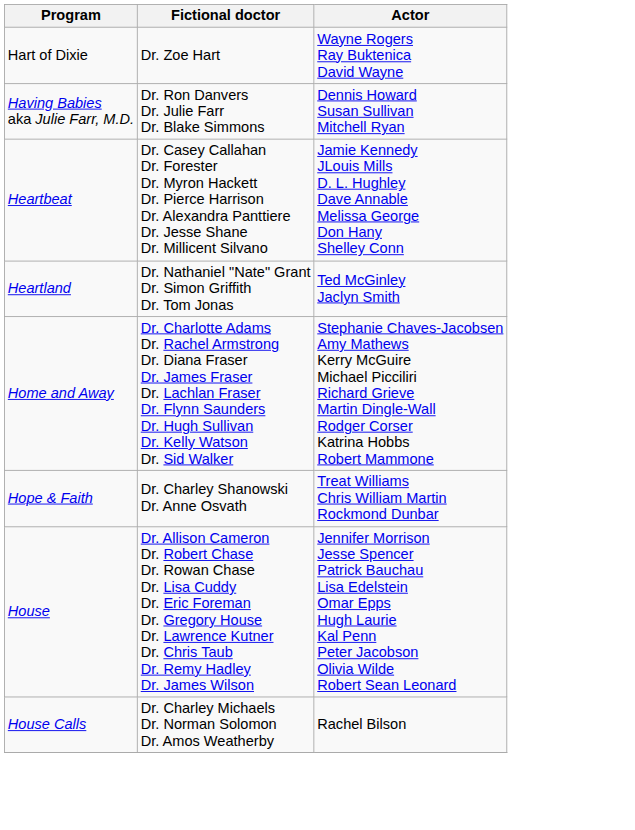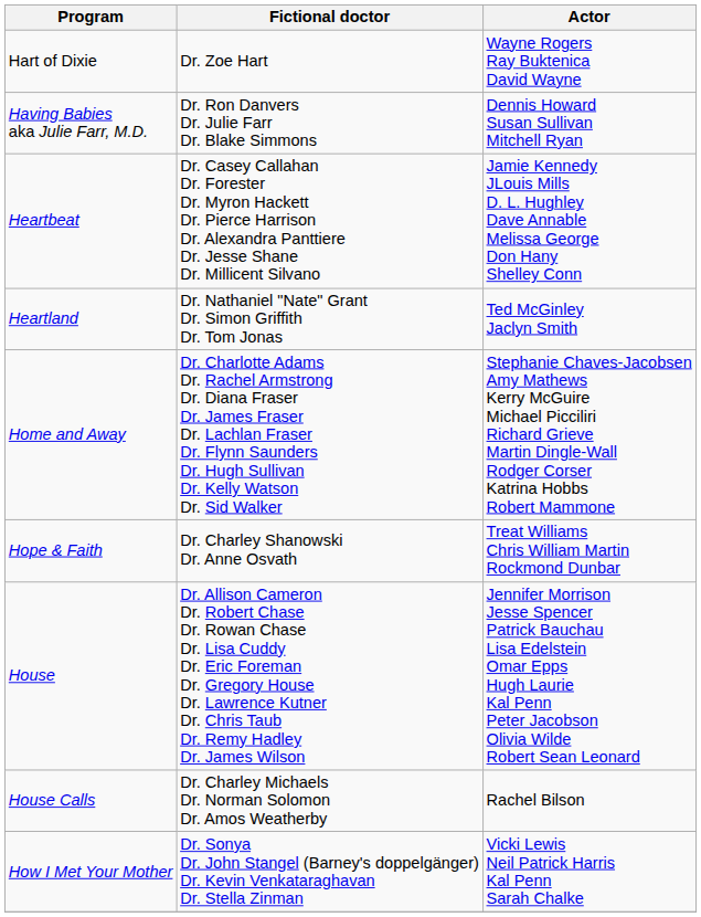+ row: How I Met Your Mother | Dr. Sonya Dr. John Stangel (Barney's doppelgänger) Dr. Kevin Venkataraghavan Dr. Stella Zinman | Vicki Lewis Neil Patrick Harris Kal Penn Sarah Chalke
